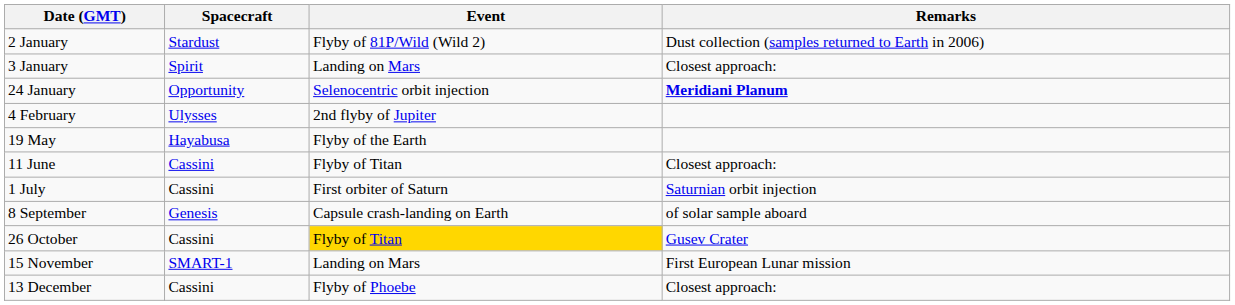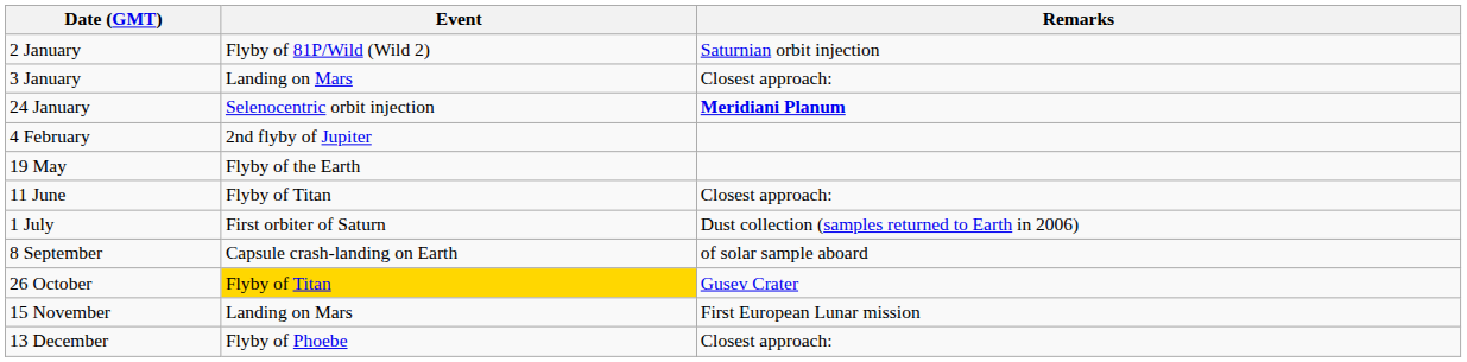- column: Spacecraft | Stardust | Spirit | Opportunity | Ulysses | Hayabusa | Cassini | Cassini | Genesis | Cassini | SMART-1 | Cassini
2 January | Remarks: Dust collection (samples returned to Earth in 2006) -> Saturnian orbit injection
1 July | Remarks: Saturnian orbit injection -> Dust collection (samples returned to Earth in 2006)
